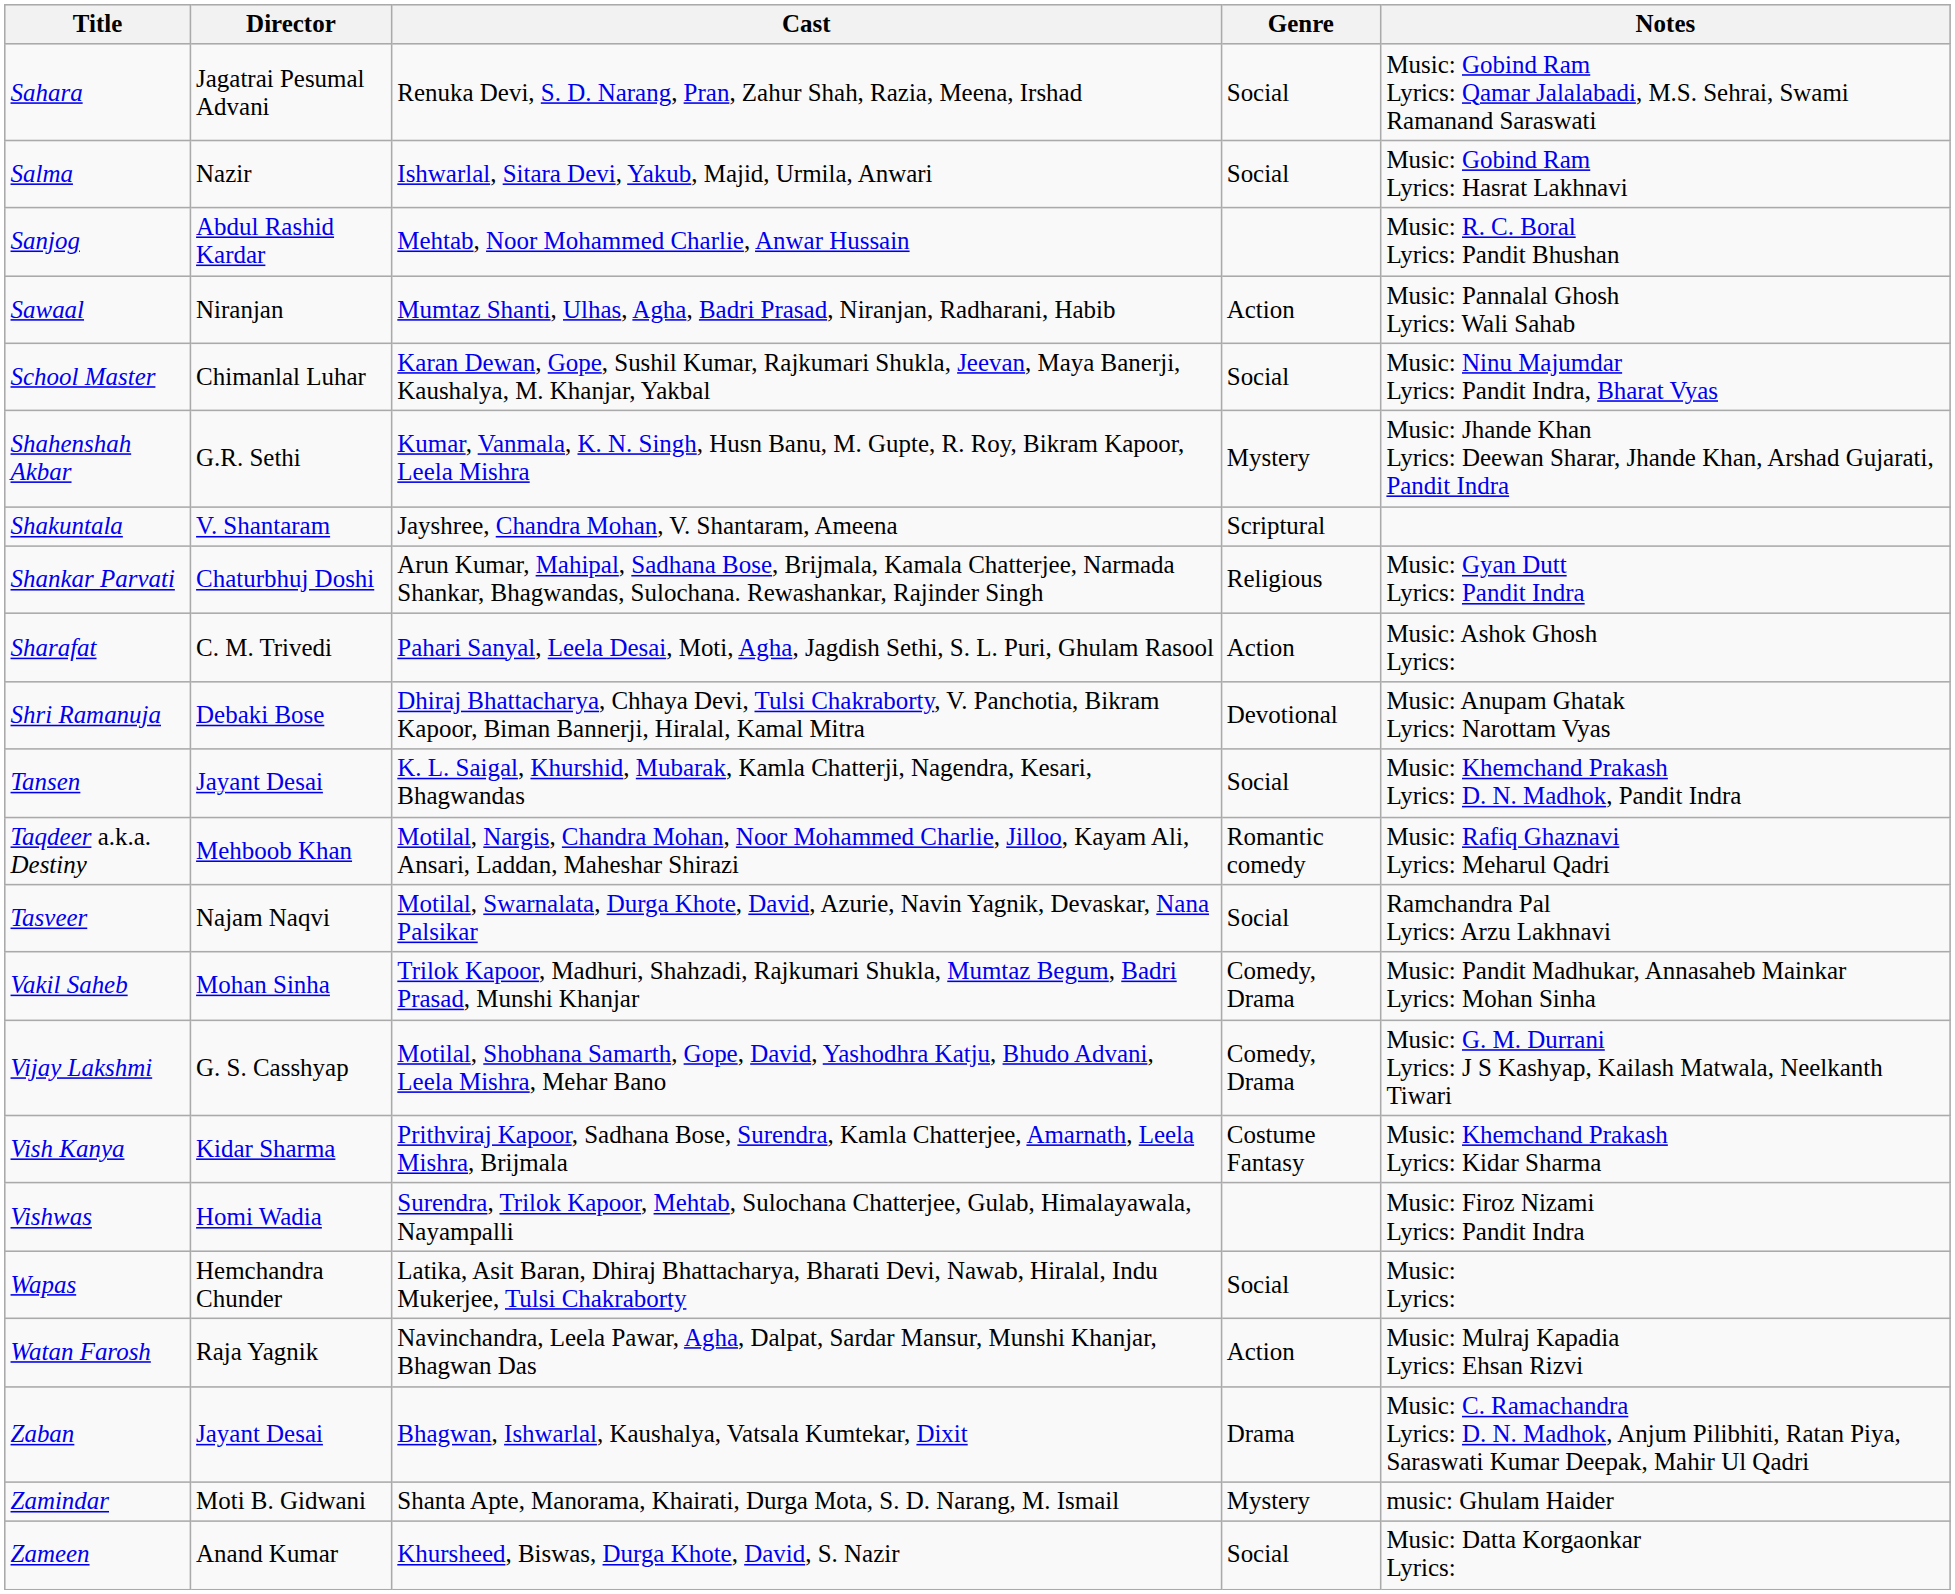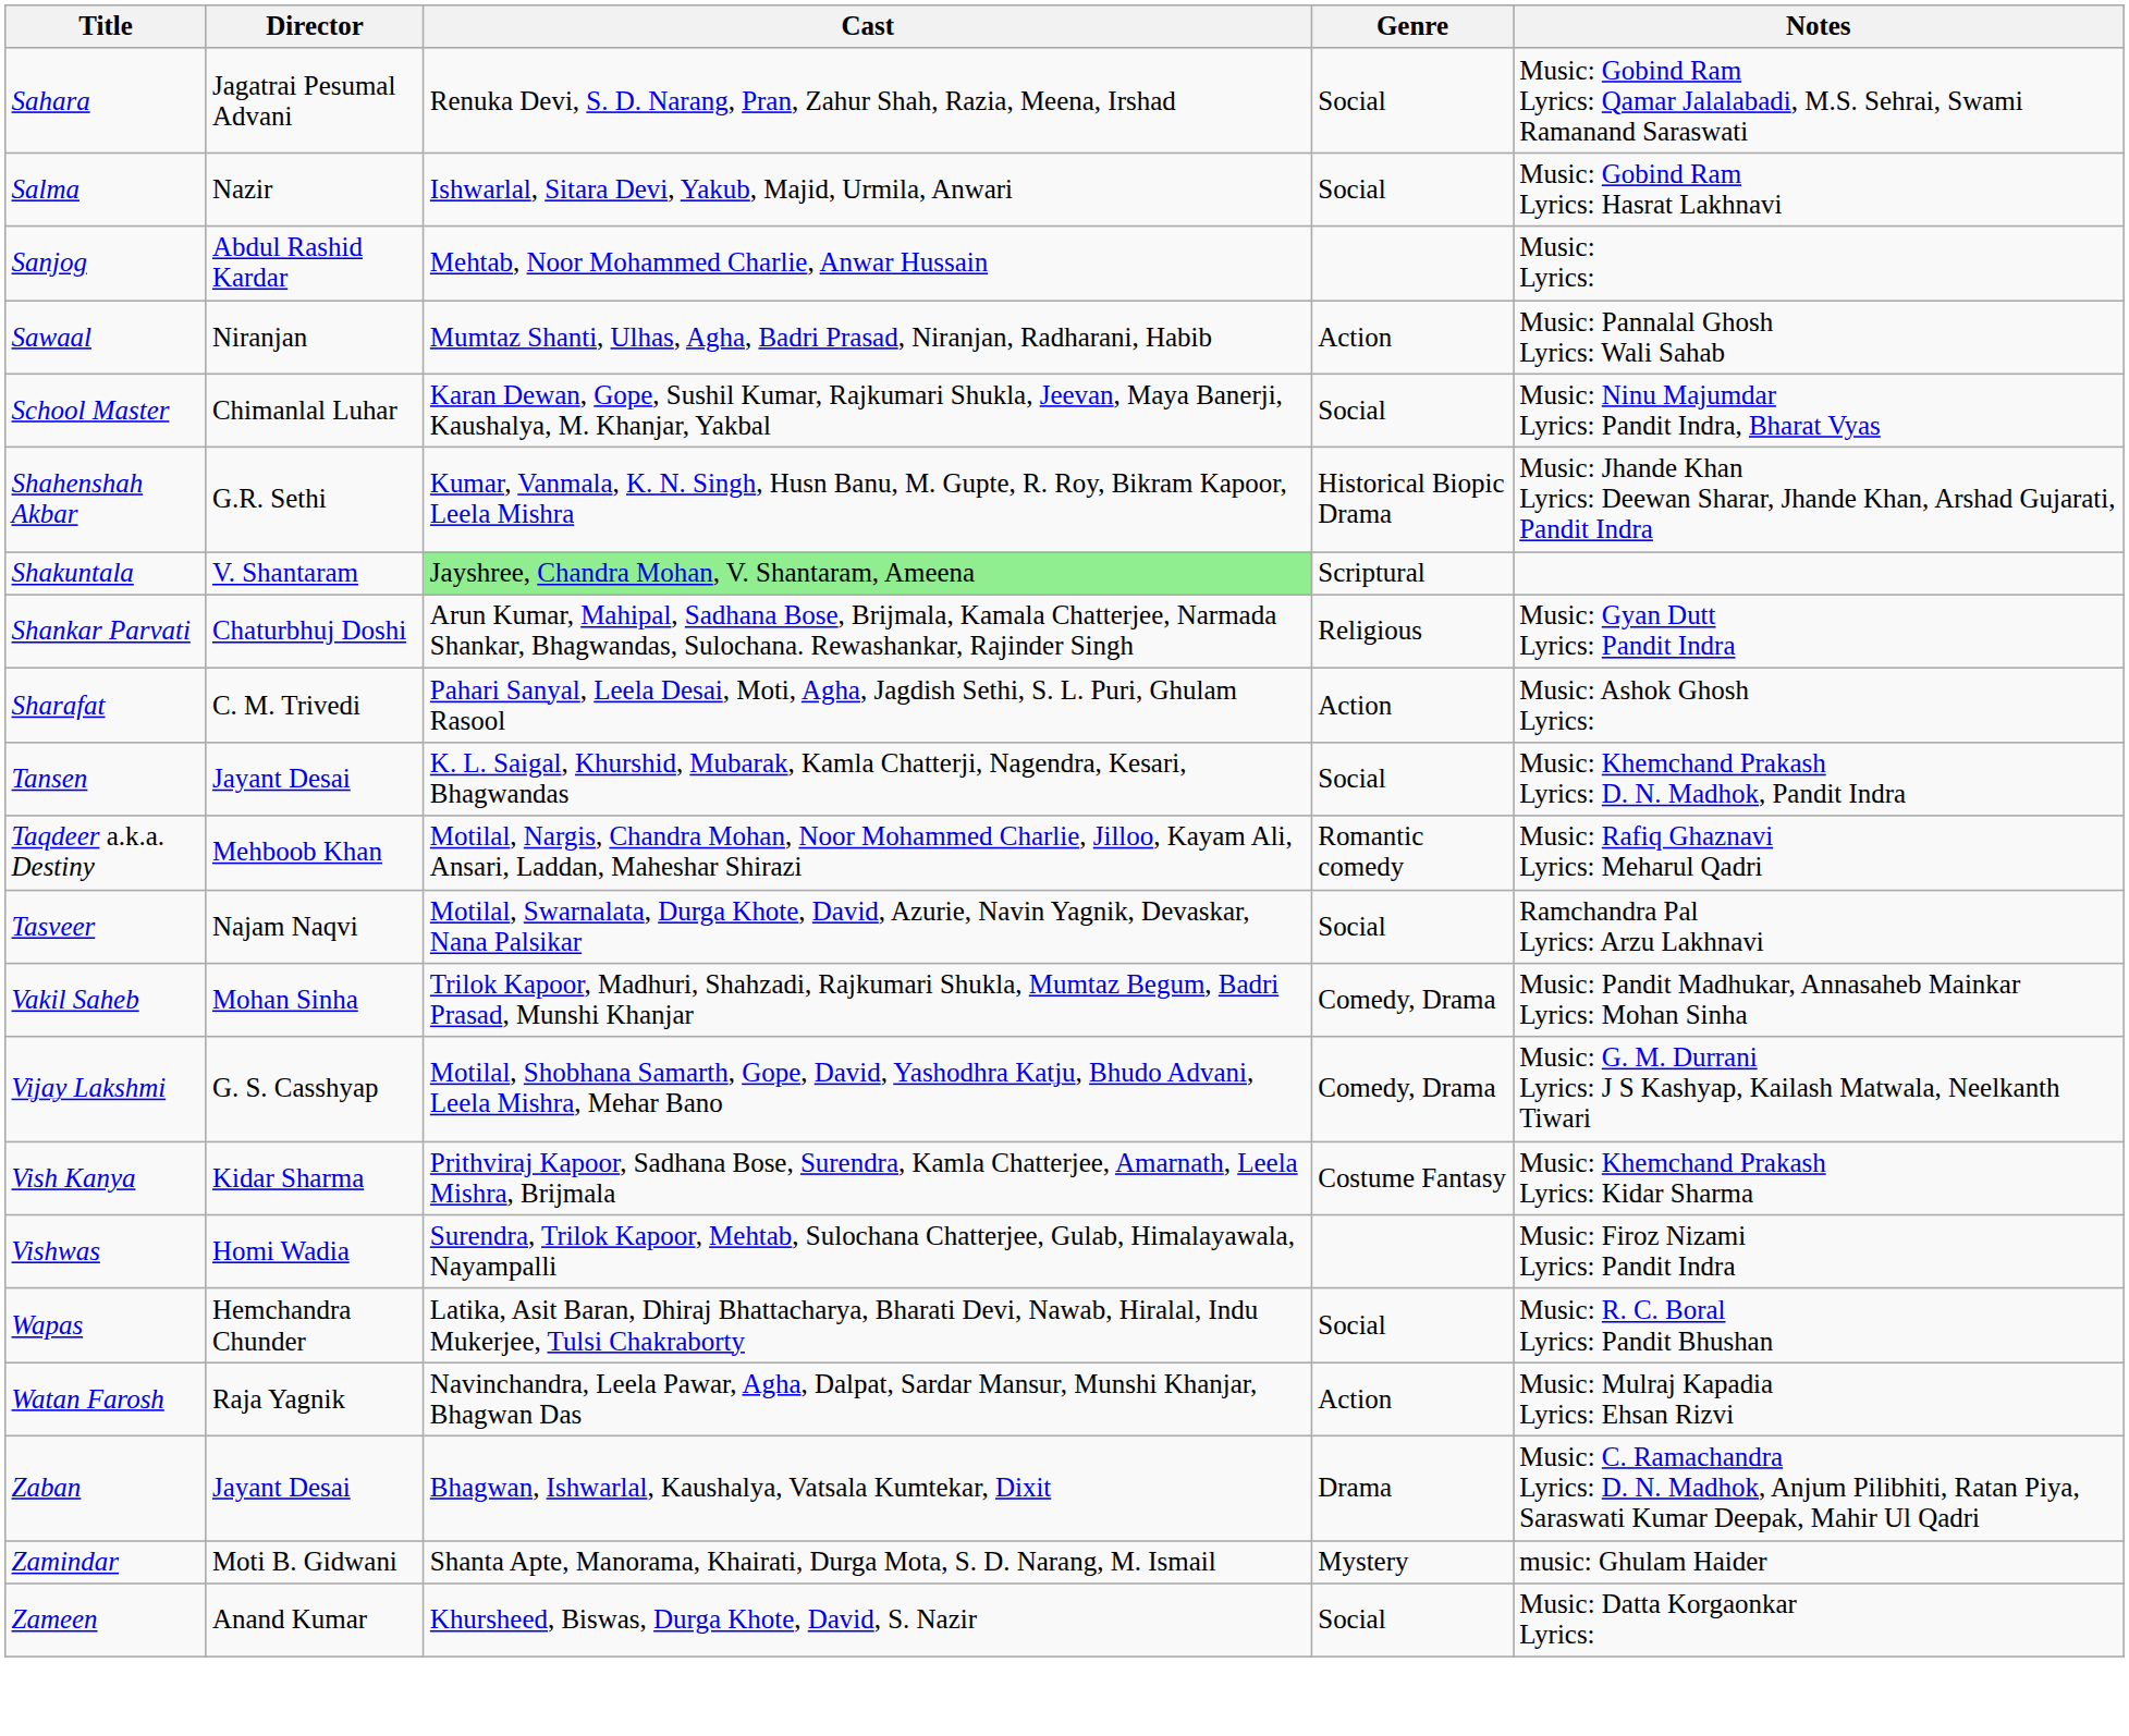Sanjog | Notes: Music: R. C. Boral Lyrics: Pandit Bhushan -> Music: Lyrics:
Shahenshah Akbar | Genre: Mystery -> Historical Biopic Drama
Shakuntala | Cast: no background -> lightgreen background
- row: Shri Ramanuja | Debaki Bose | Dhiraj Bhattacharya, Chhaya Devi, Tulsi Chakraborty, V. Panchotia, Bikram Kapoor, Biman Bannerji, Hiralal, Kamal Mitra | Devotional | Music: Anupam Ghatak Lyrics: Narottam Vyas
Wapas | Notes: Music: Lyrics: -> Music: R. C. Boral Lyrics: Pandit Bhushan
